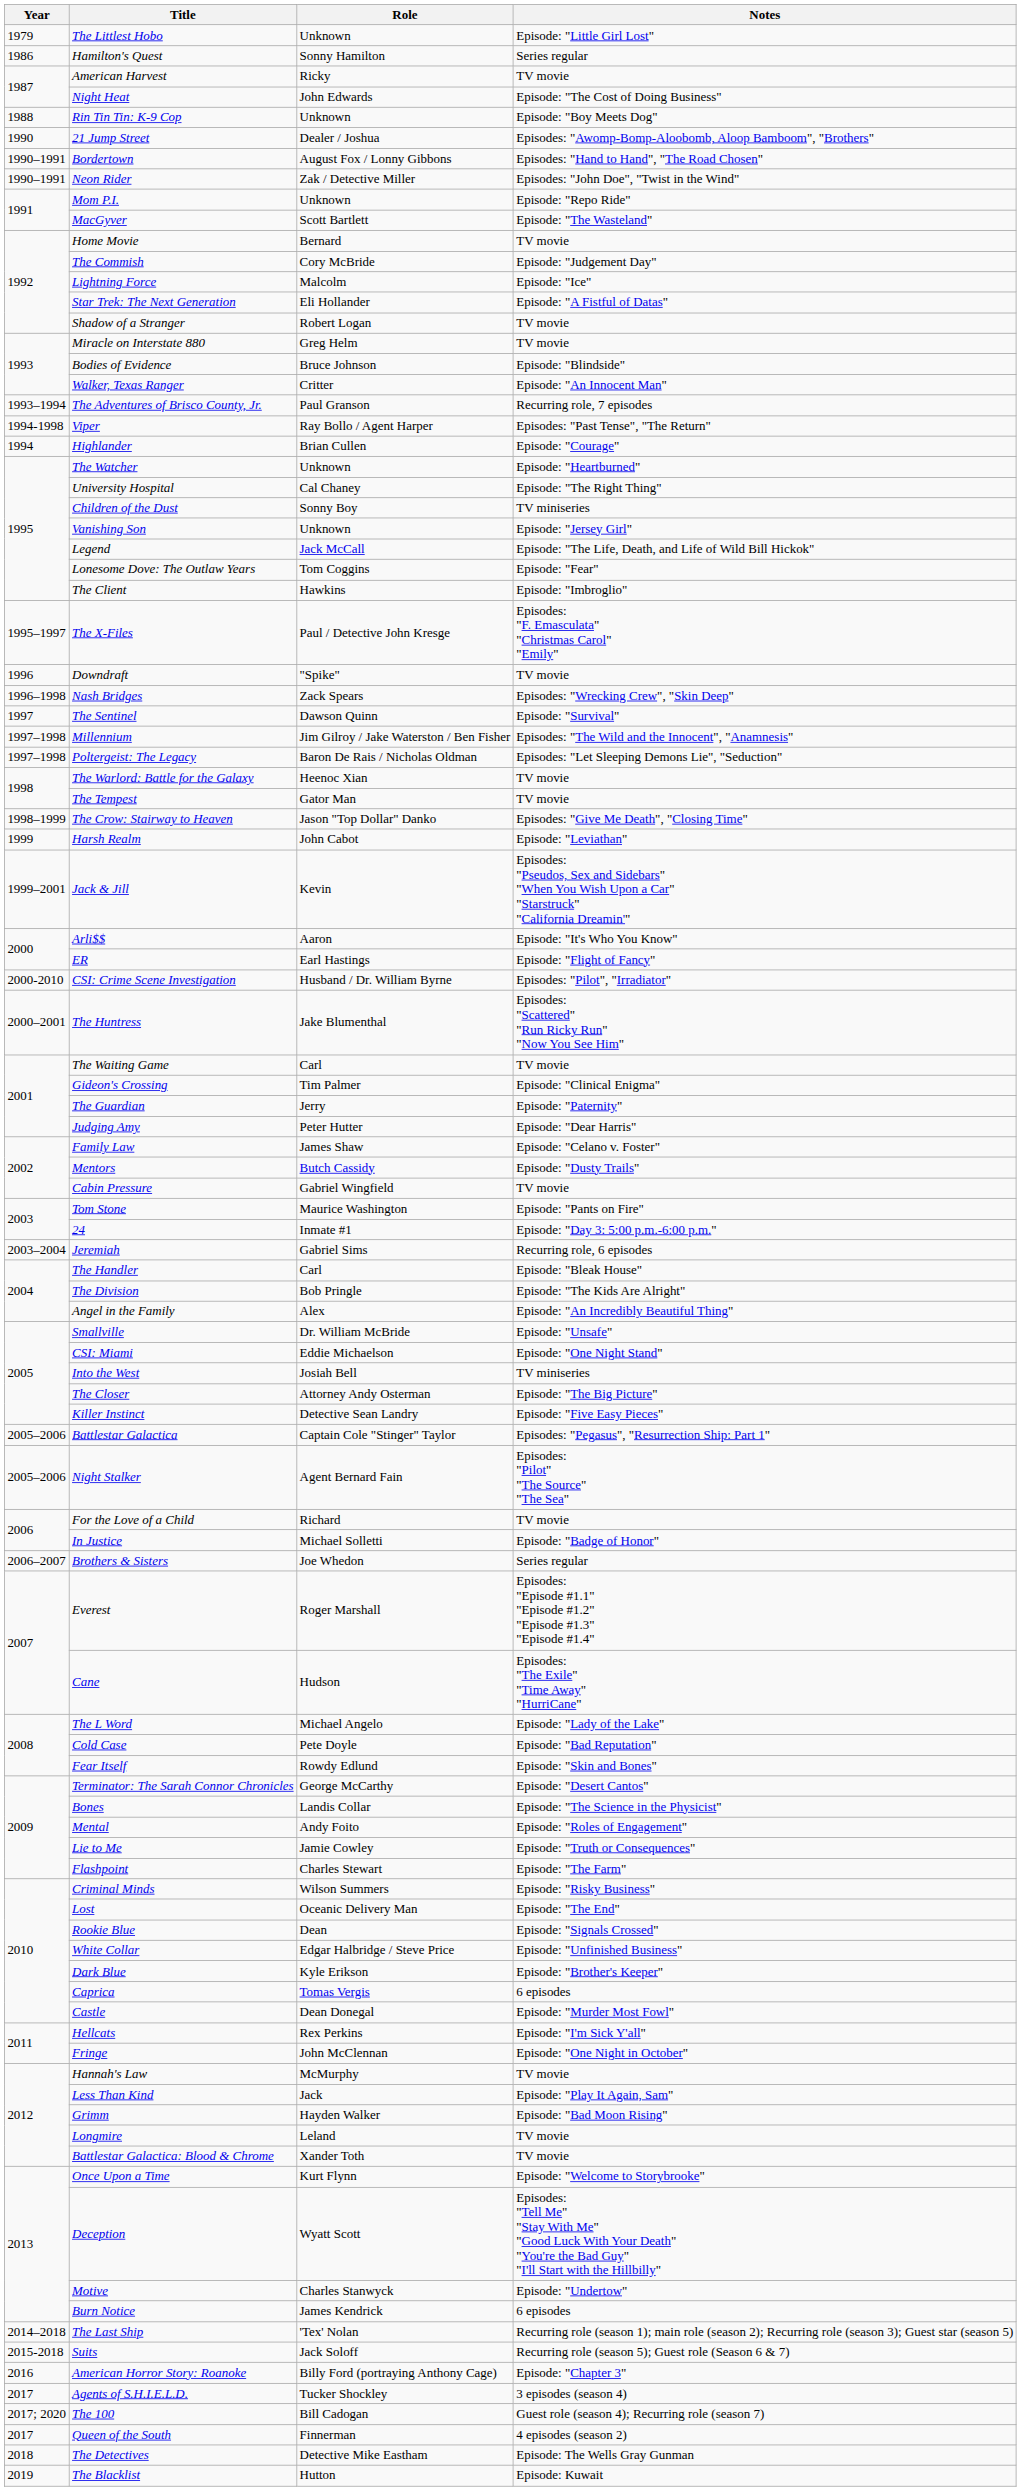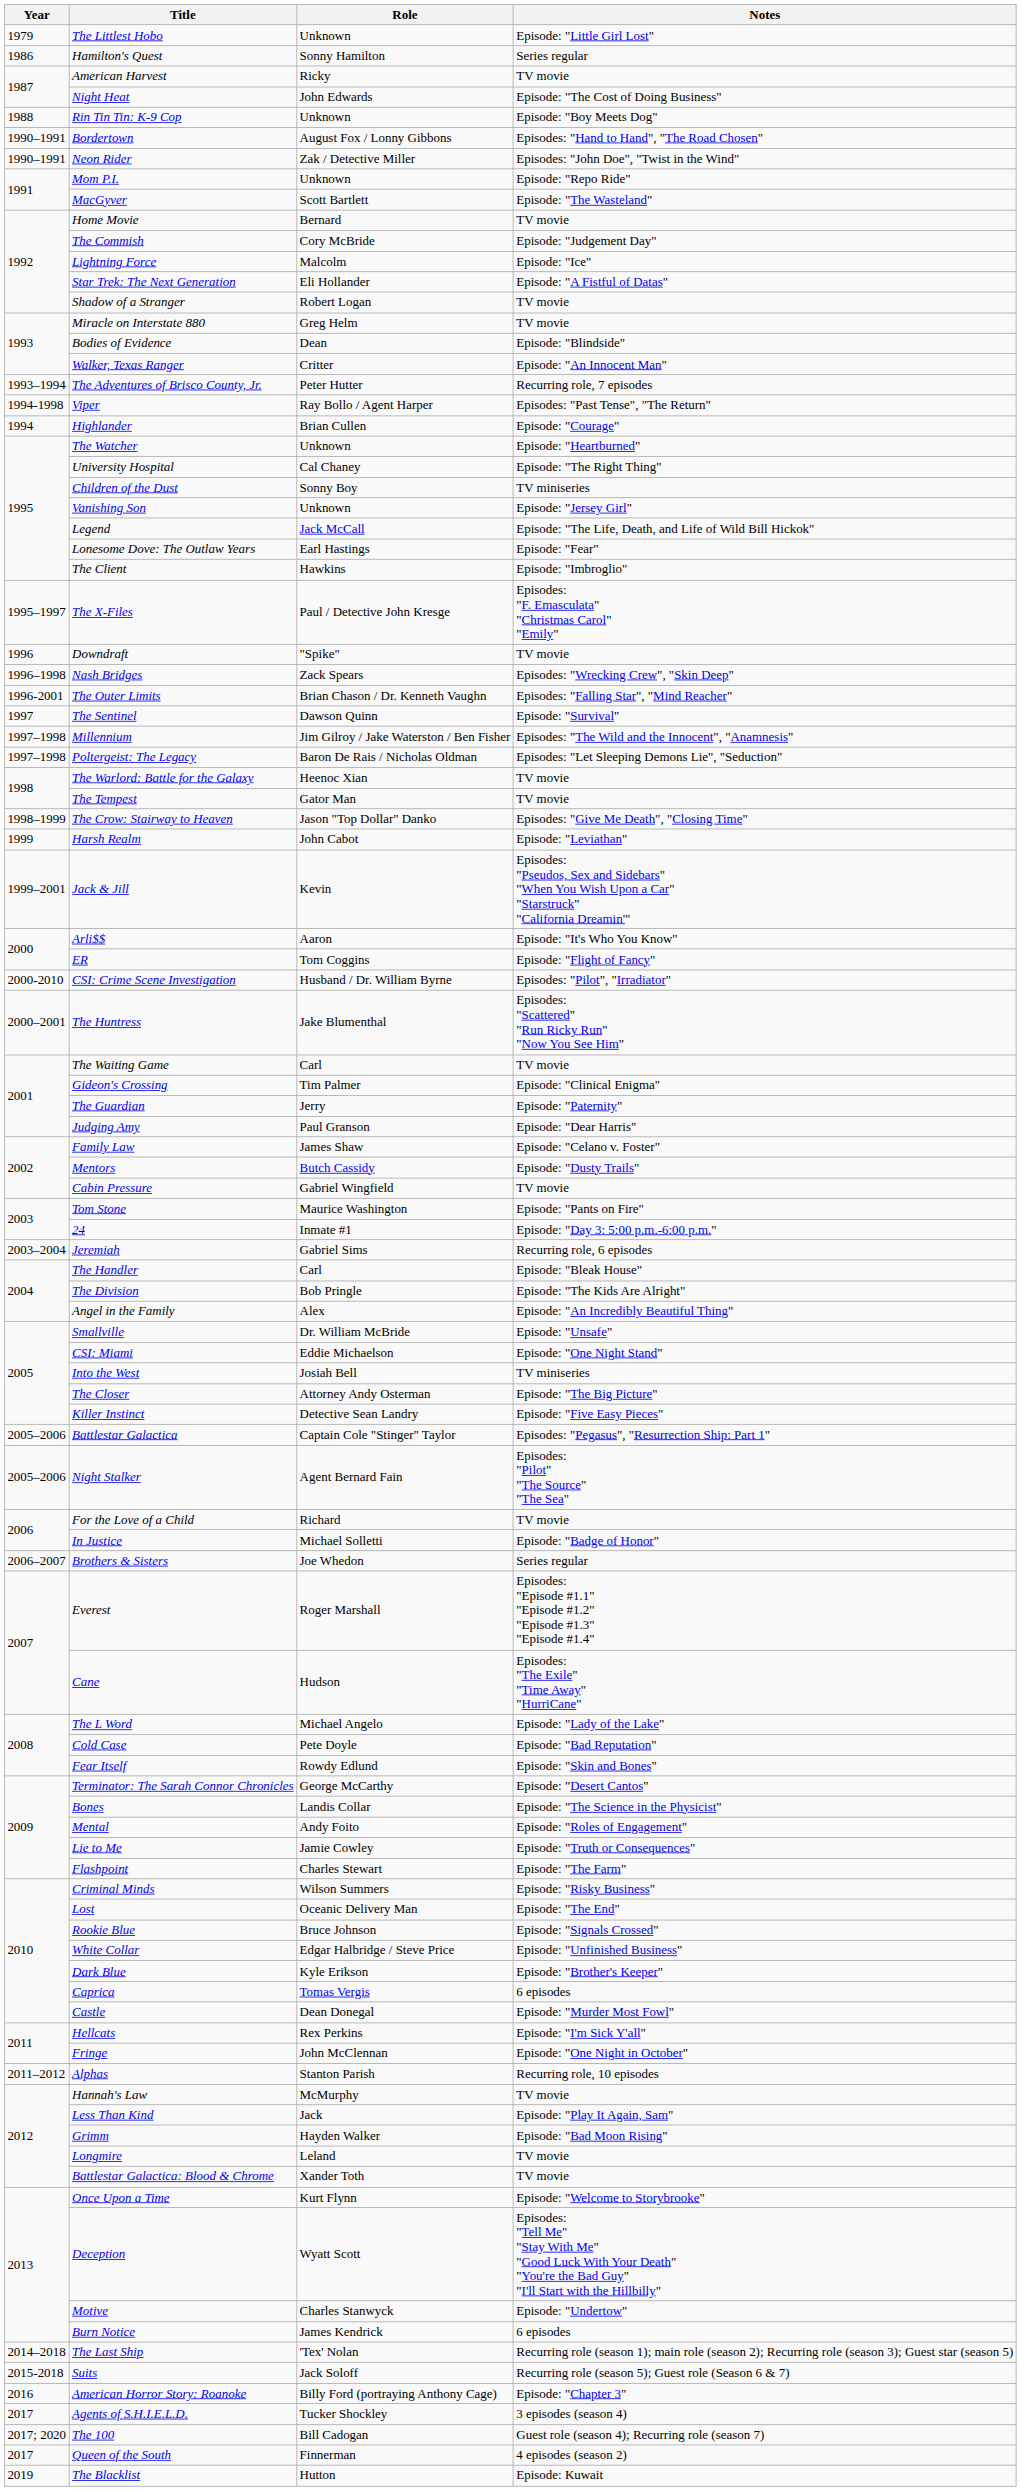- row: 1990 | 21 Jump Street | Dealer / Joshua | Episodes: "Awomp-Bomp-Aloobomb, Aloop Bamboom", "Brothers"
Bodies of Evidence | Role: Bruce Johnson -> Dean
The Adventures of Brisco County, Jr. | Role: Paul Granson -> Peter Hutter
Lonesome Dove: The Outlaw Years | Role: Tom Coggins -> Earl Hastings
+ row: 1996-2001 | The Outer Limits | Brian Chason / Dr. Kenneth Vaughn | Episodes: "Falling Star", "Mind Reacher"
ER | Role: Earl Hastings -> Tom Coggins
Judging Amy | Role: Peter Hutter -> Paul Granson
Rookie Blue | Role: Dean -> Bruce Johnson
+ row: 2011–2012 | Alphas | Stanton Parish | Recurring role, 10 episodes
- row: 2018 | The Detectives | Detective Mike Eastham | Episode: The Wells Gray Gunman
